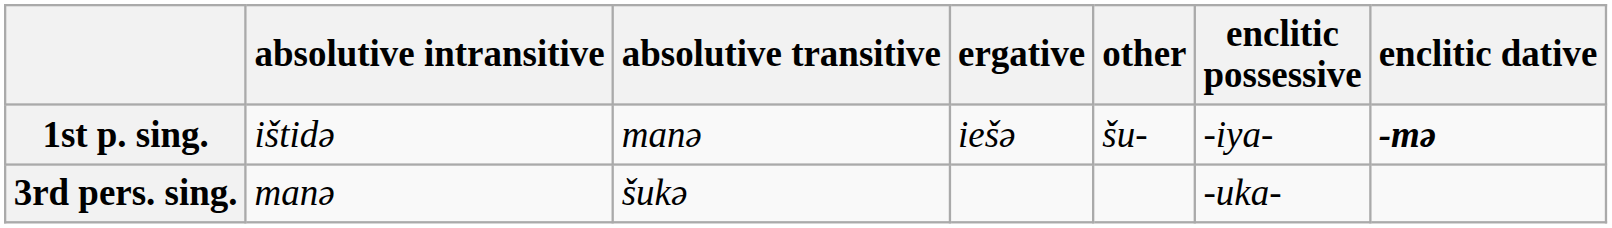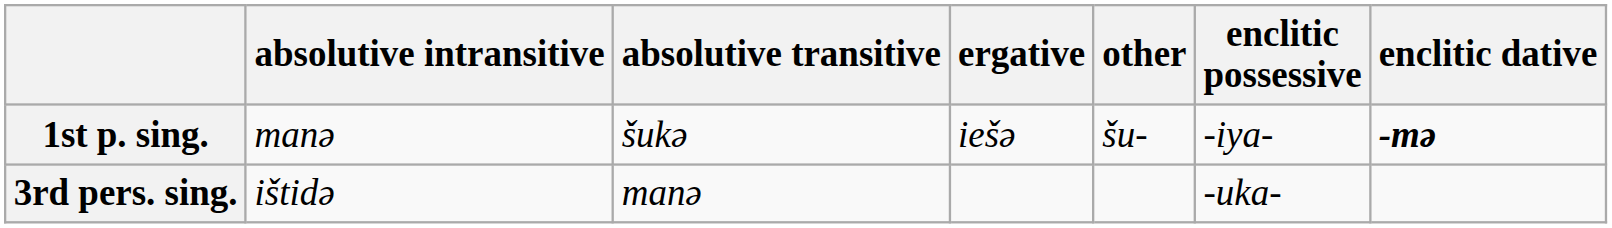1st p. sing. | absolutive intransitive: ištidə -> manə
1st p. sing. | absolutive transitive: manə -> šukə
3rd pers. sing. | absolutive intransitive: manə -> ištidə
3rd pers. sing. | absolutive transitive: šukə -> manə
